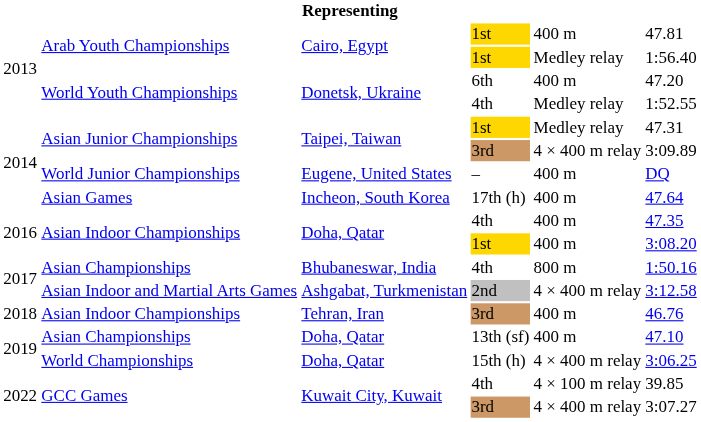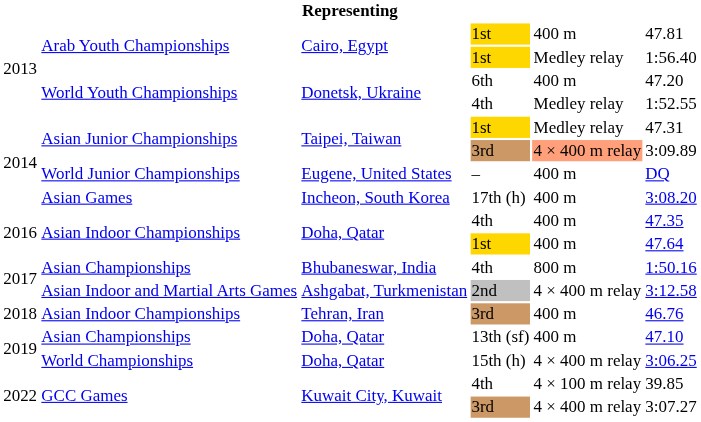Asian Junior Championships / 3rd | column 5: no background -> lightsalmon background
Asian Games | column 6: 47.64 -> 3:08.20
Asian Indoor Championships / 1st | column 6: 3:08.20 -> 47.64
